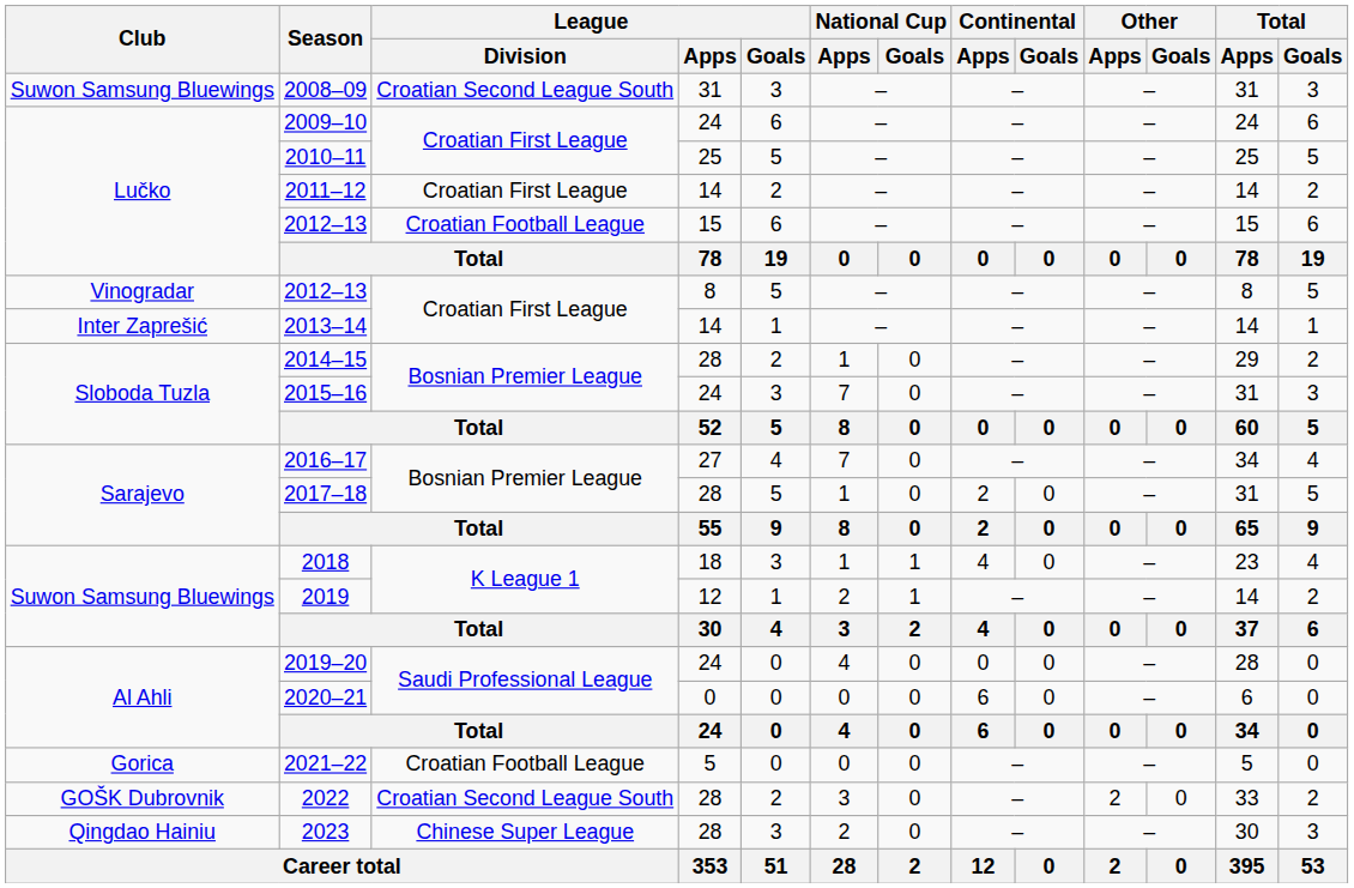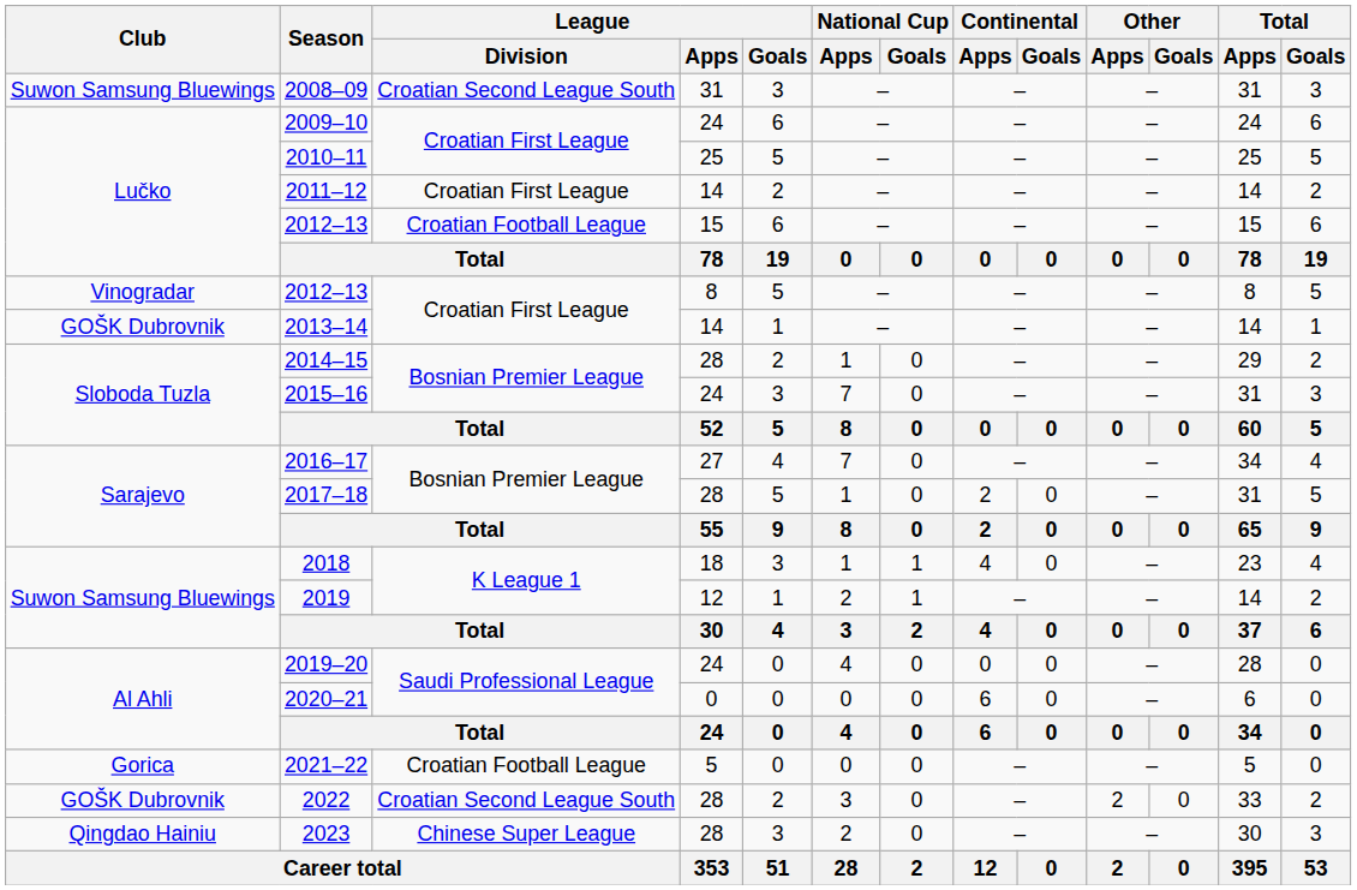2013–14 | Club: Inter Zaprešić -> GOŠK Dubrovnik
